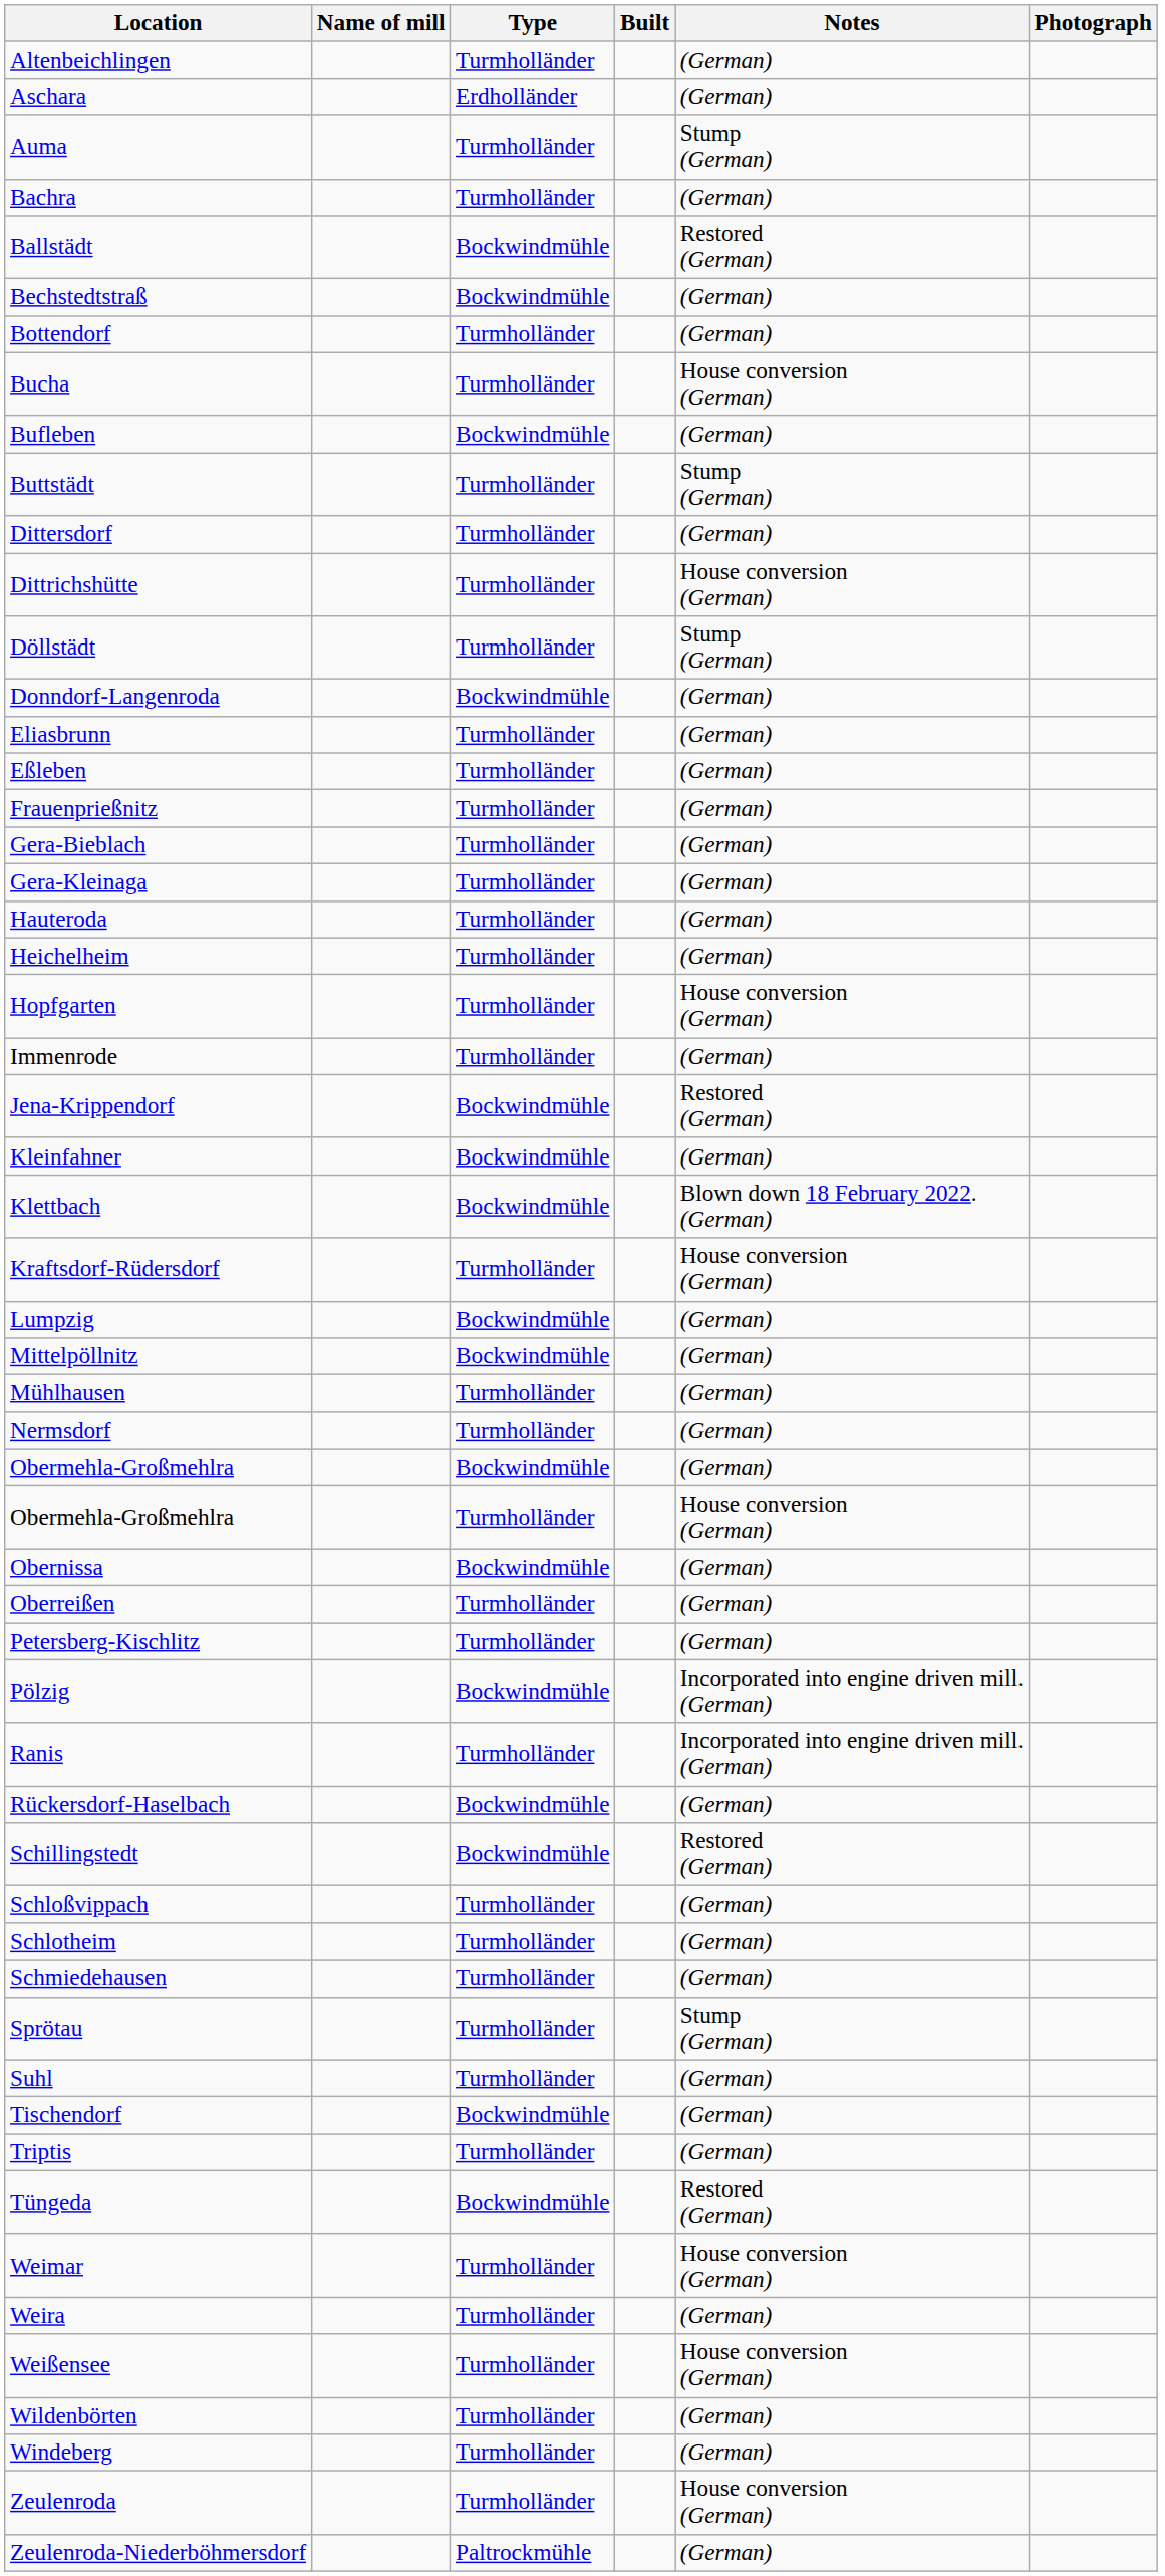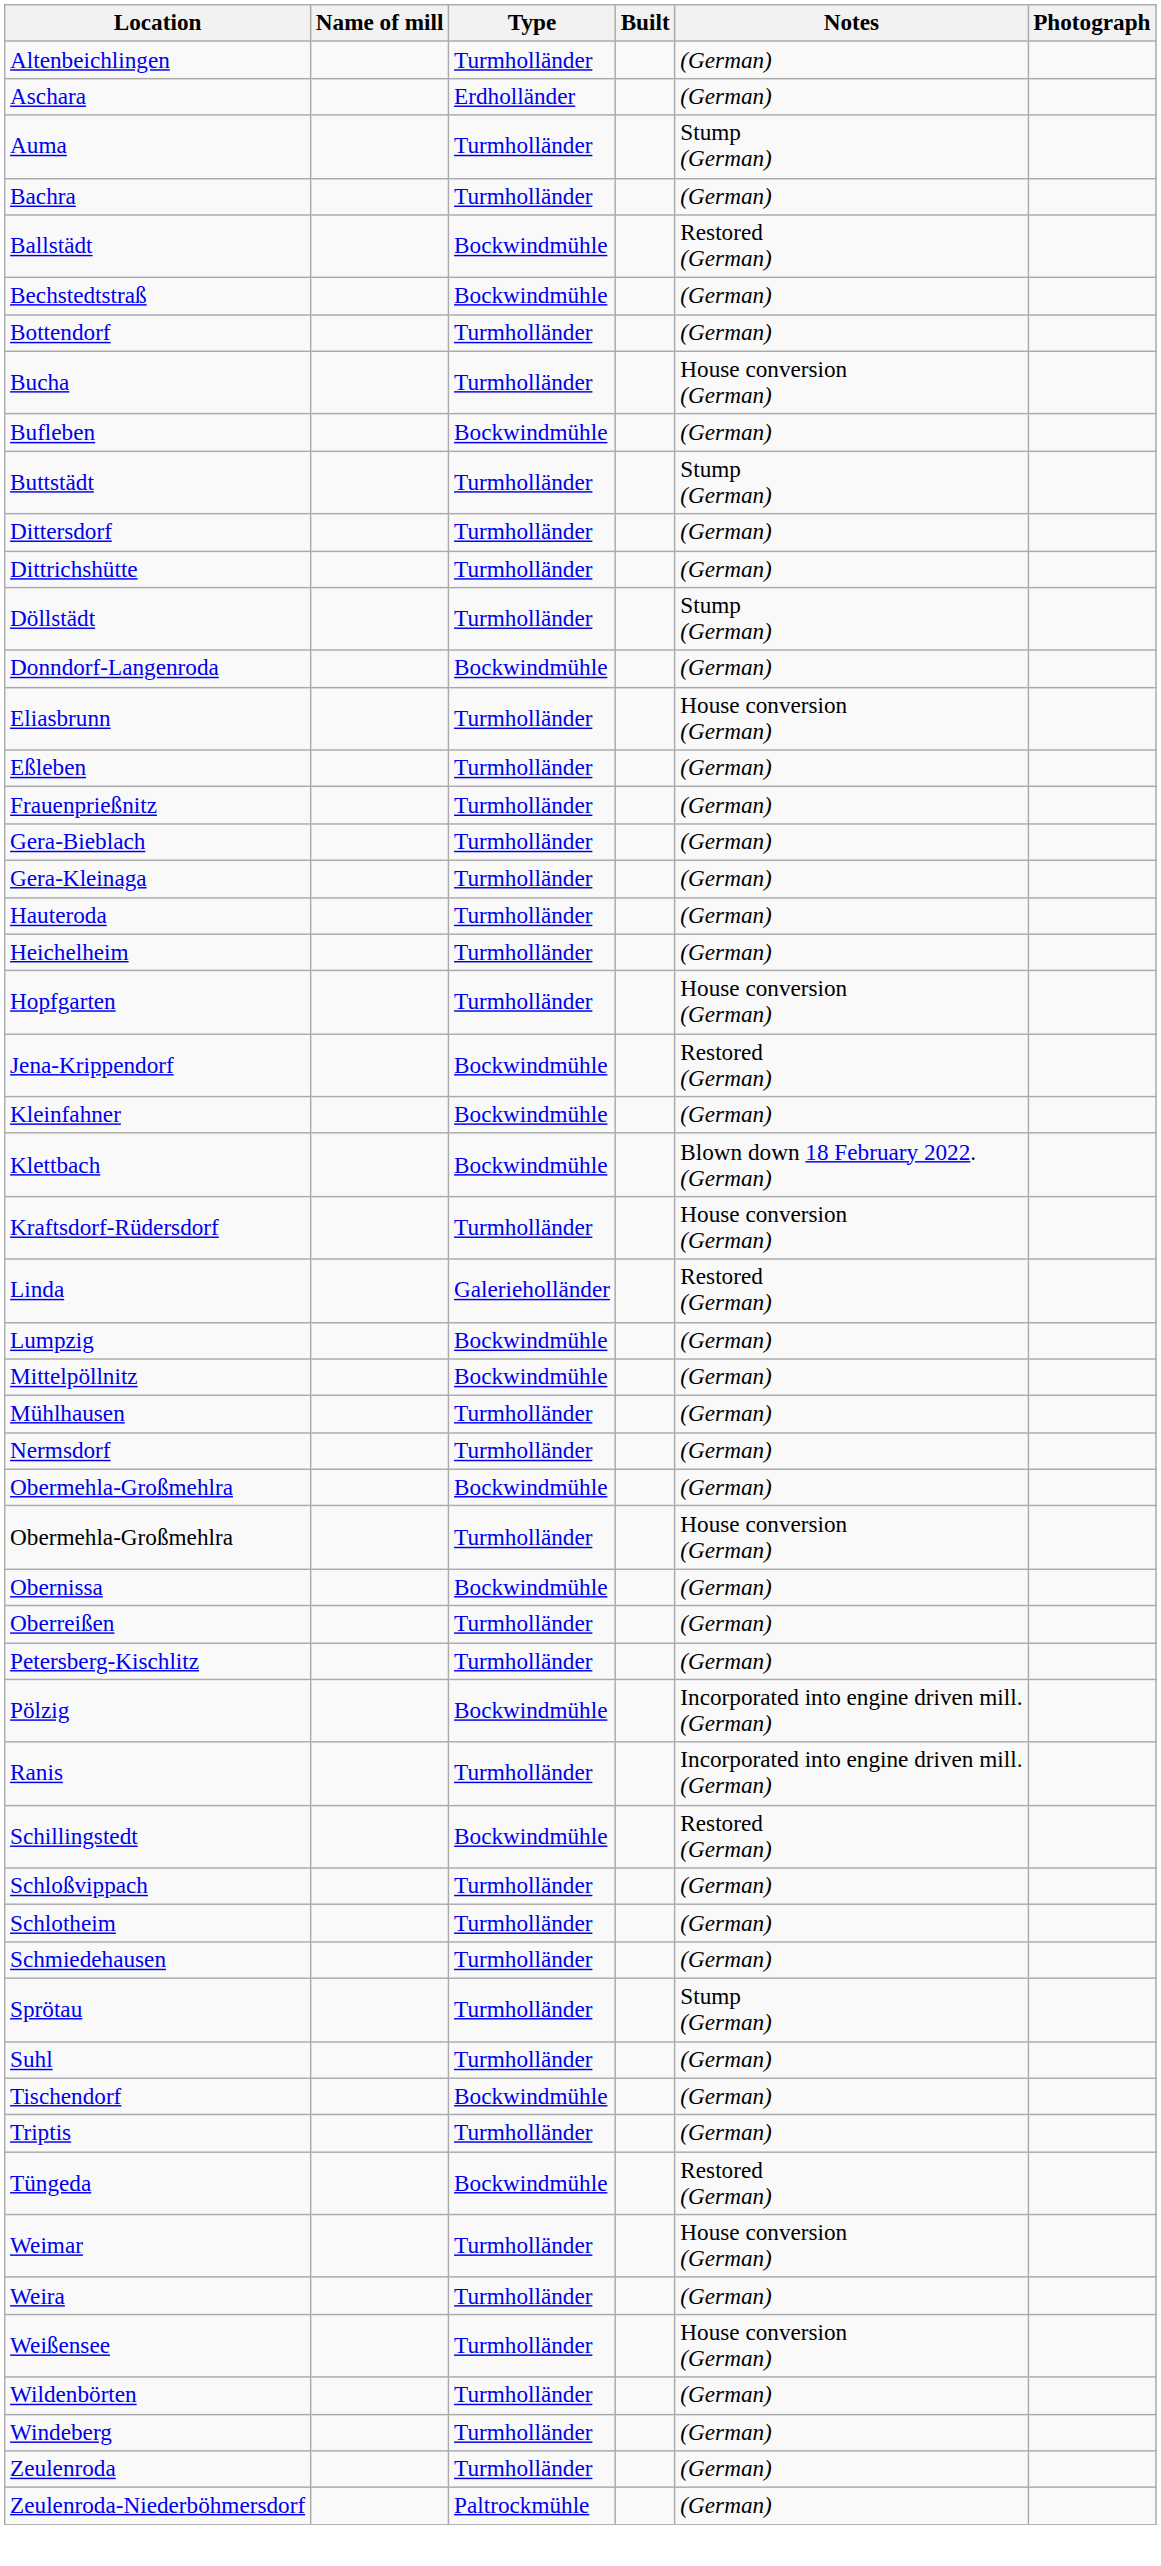Dittrichshütte | Notes: House conversion (German) -> (German)
Eliasbrunn | Notes: (German) -> House conversion (German)
- row: Immenrode | Turmholländer | (German)
+ row: Linda | Galerieholländer | Restored (German)
- row: Rückersdorf-Haselbach | Bockwindmühle | (German)
Zeulenroda | Notes: House conversion (German) -> (German)
